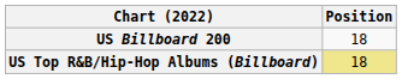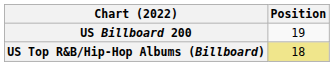US Billboard 200 | Position: 18 -> 19
